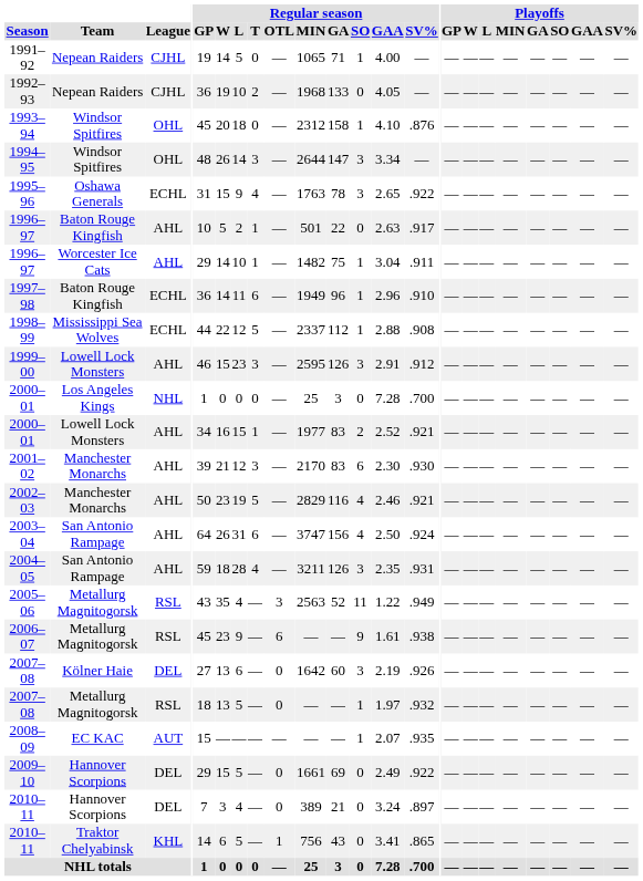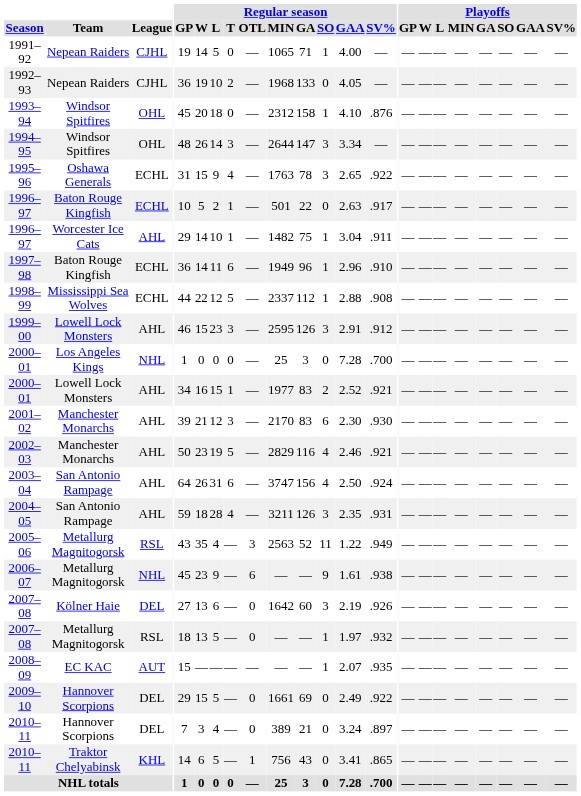1996–97 / Baton Rouge Kingfish | League: AHL -> ECHL
2006–07 | League: RSL -> NHL
